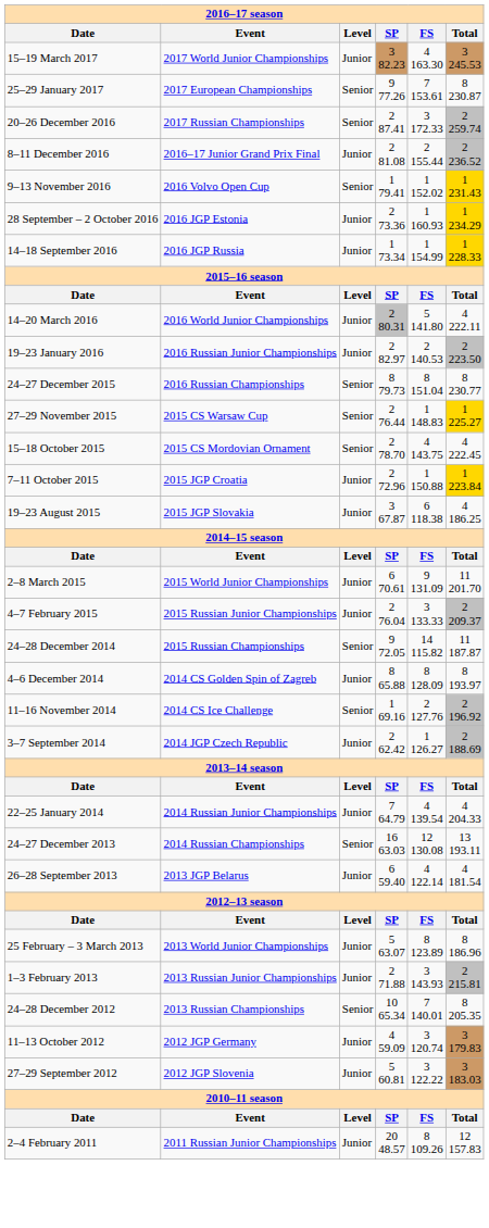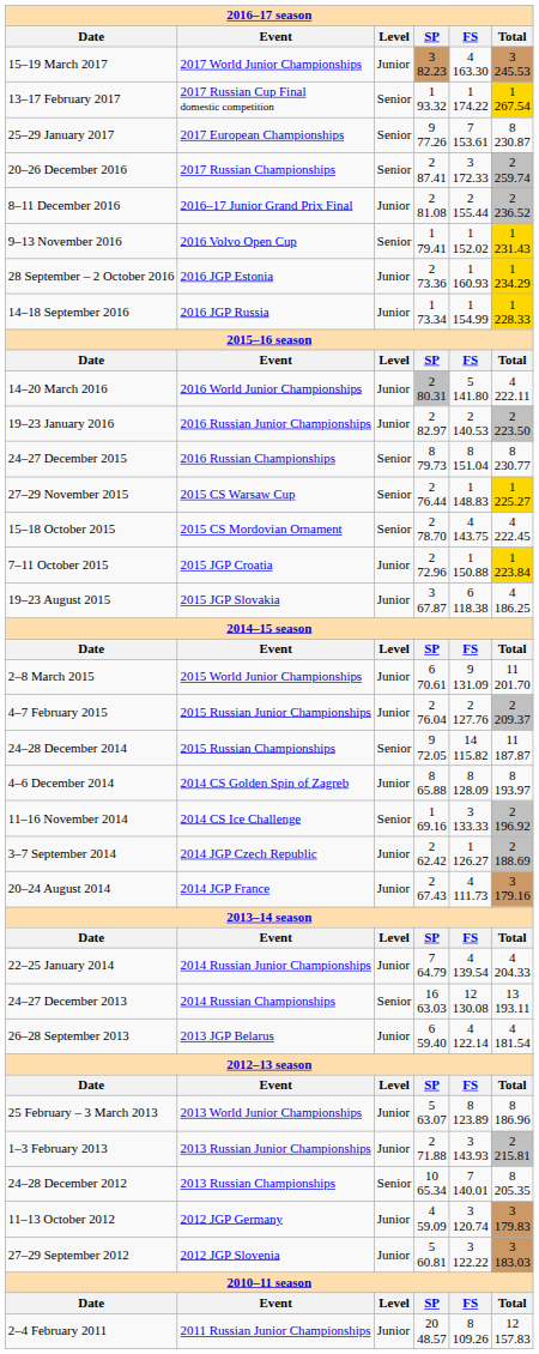+ row: 13–17 February 2017 | 2017 Russian Cup Final domestic competition | Senior | 1 93.32 | 1 174.22 | 1 267.54
4–7 February 2015 | column 5: 3 133.33 -> 2 127.76
11–16 November 2014 | column 5: 2 127.76 -> 3 133.33
+ row: 20–24 August 2014 | 2014 JGP France | Junior | 2 67.43 | 4 111.73 | 3 179.16
